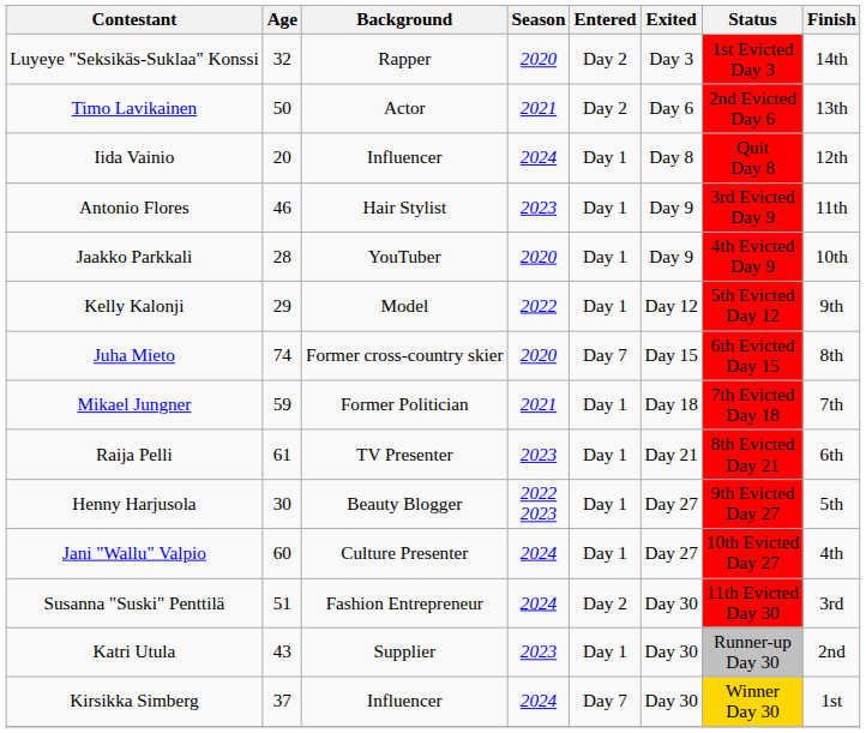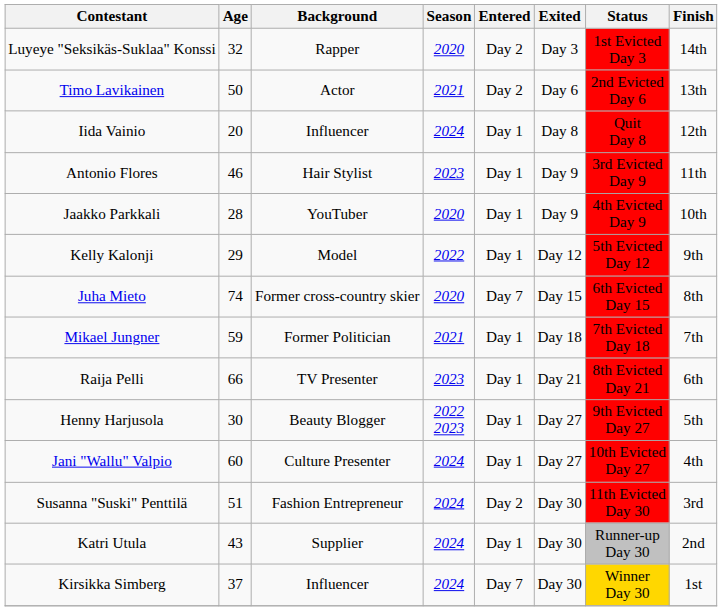Raija Pelli | Age: 61 -> 66
Katri Utula | Season: 2023 -> 2024
